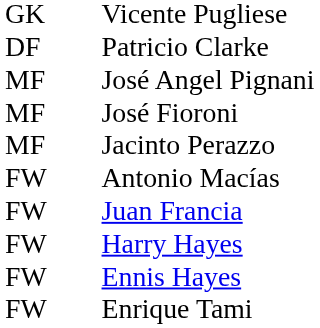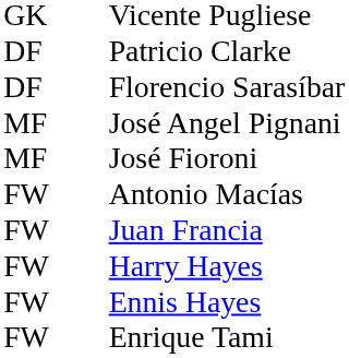+ row: DF | Florencio Sarasíbar
- row: MF | Jacinto Perazzo
